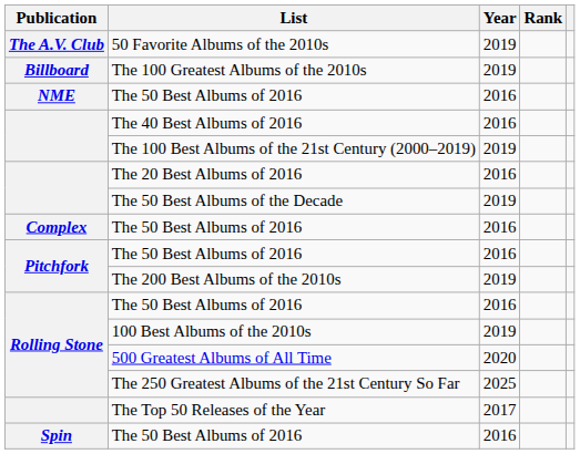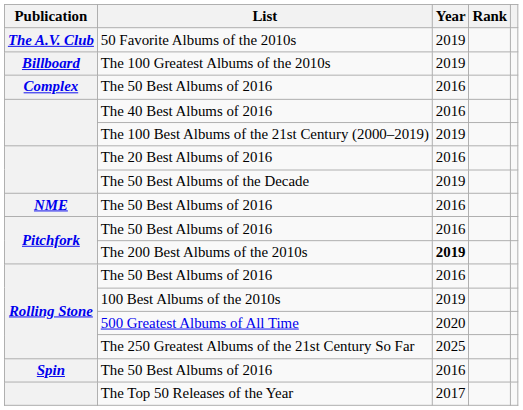rows swapped: Complex / The 50 Best Albums of 2016 <-> NME / The 50 Best Albums of 2016
The 200 Best Albums of the 2010s | Year: normal -> bold
rows swapped: Spin / The 50 Best Albums of 2016 <-> The Top 50 Releases of the Year
